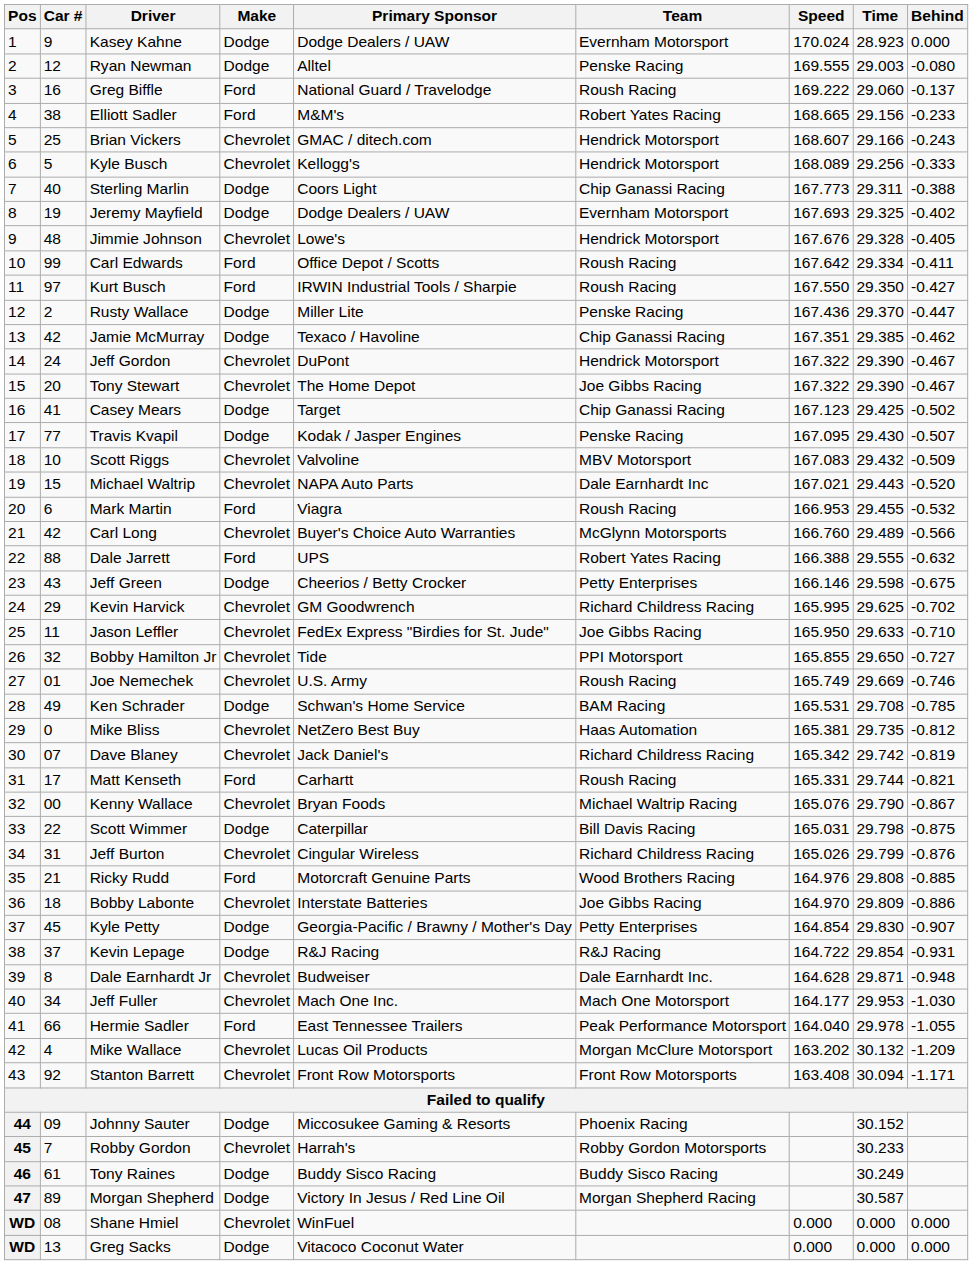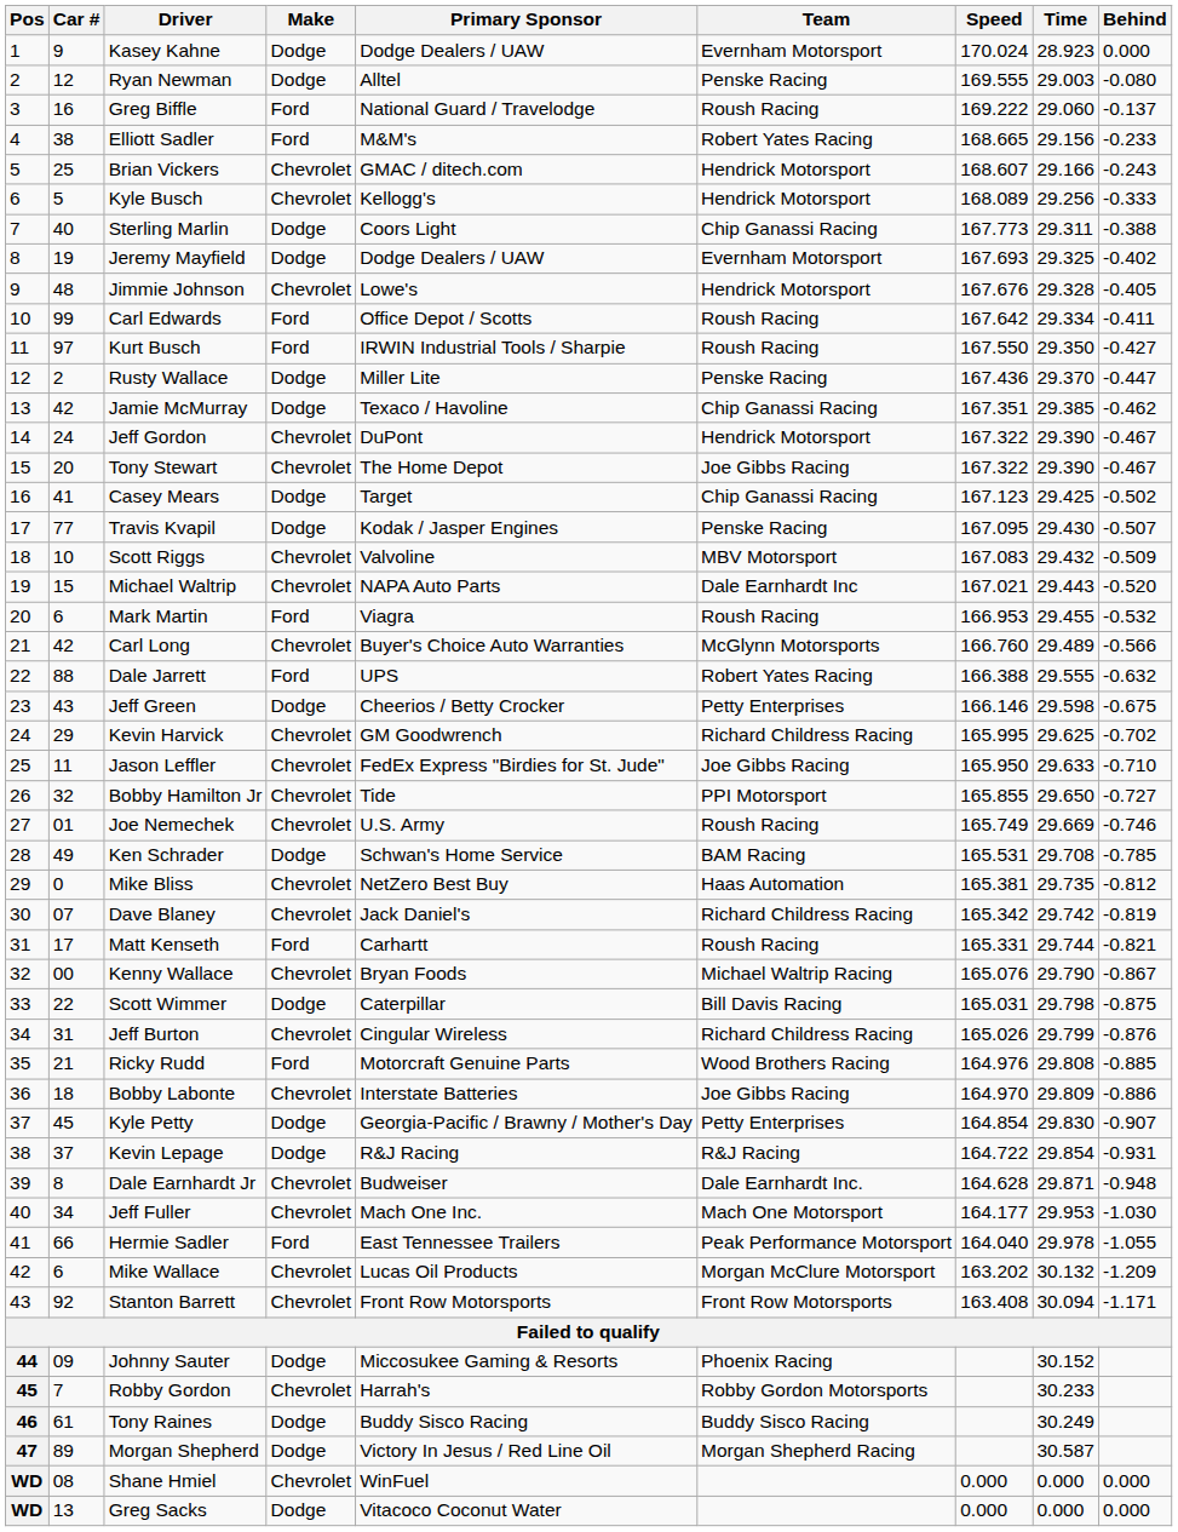Mike Wallace | Car #: 4 -> 6
